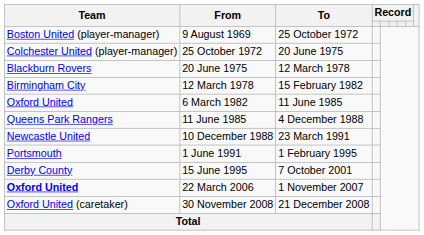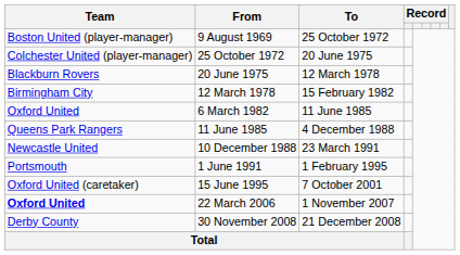15 June 1995 | Team: Derby County -> Oxford United (caretaker)
30 November 2008 | Team: Oxford United (caretaker) -> Derby County
